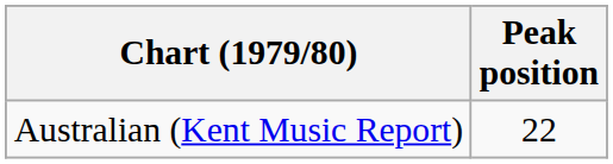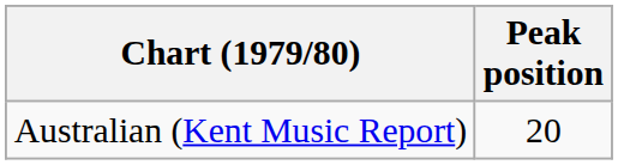Australian (Kent Music Report) | Peak position: 22 -> 20
